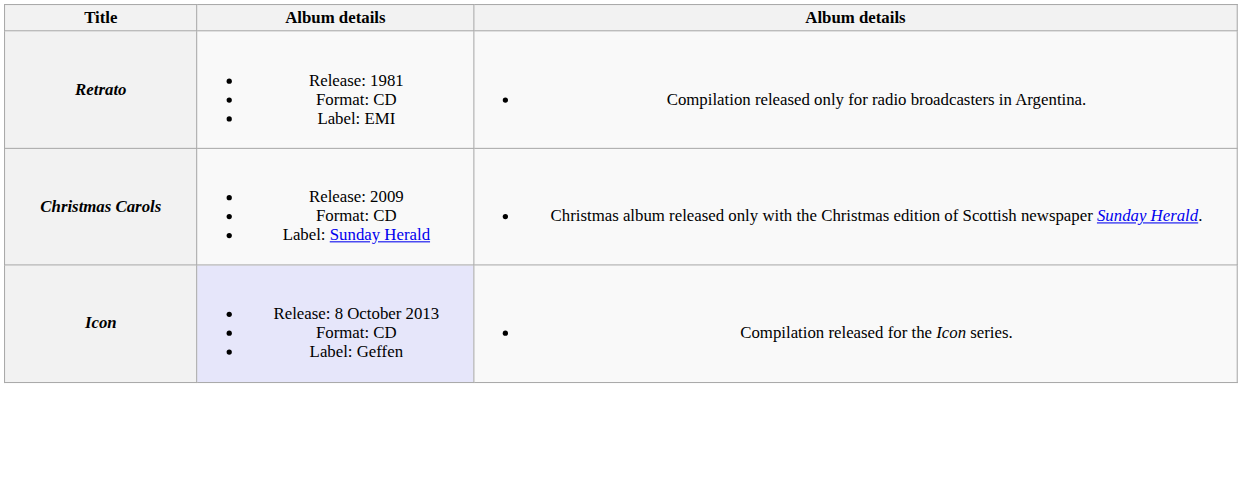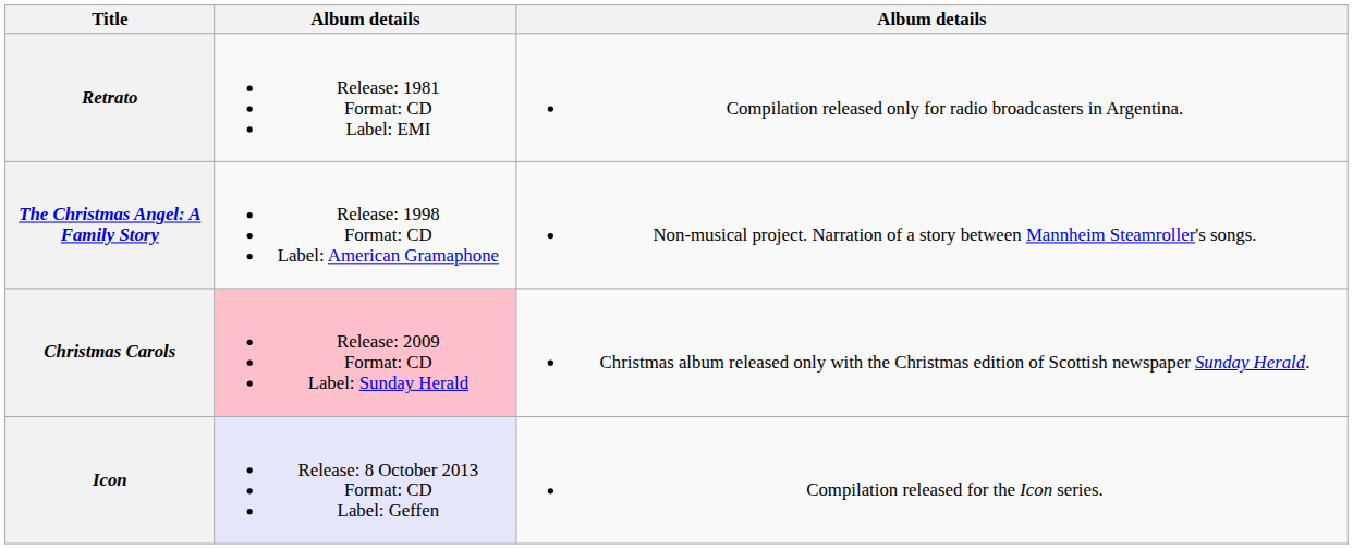+ row: The Christmas Angel: A Family Story | Release: 1998 Format: CD Label: American Gramaphone | Non-musical project. Narration of a story between Mannheim Steamroller's songs.
Christmas Carols | column 2: no background -> pink background
